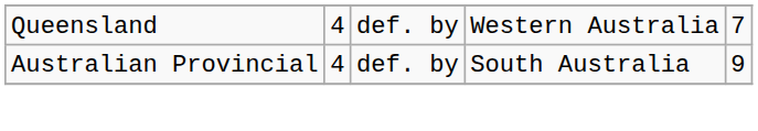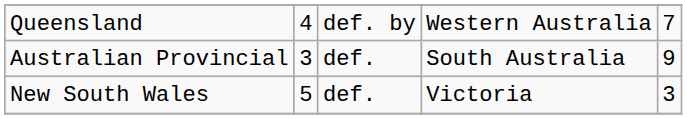Australian Provincial | column 2: 4 -> 3
Australian Provincial | column 3: def. by -> def.
+ row: New South Wales | 5 | def. | Victoria | 3
